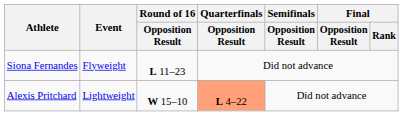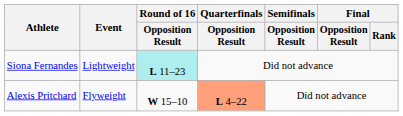Siona Fernandes | Event: Flyweight -> Lightweight
Siona Fernandes | Round of 16 / Opposition Result: no background -> paleturquoise background
Alexis Pritchard | Event: Lightweight -> Flyweight
